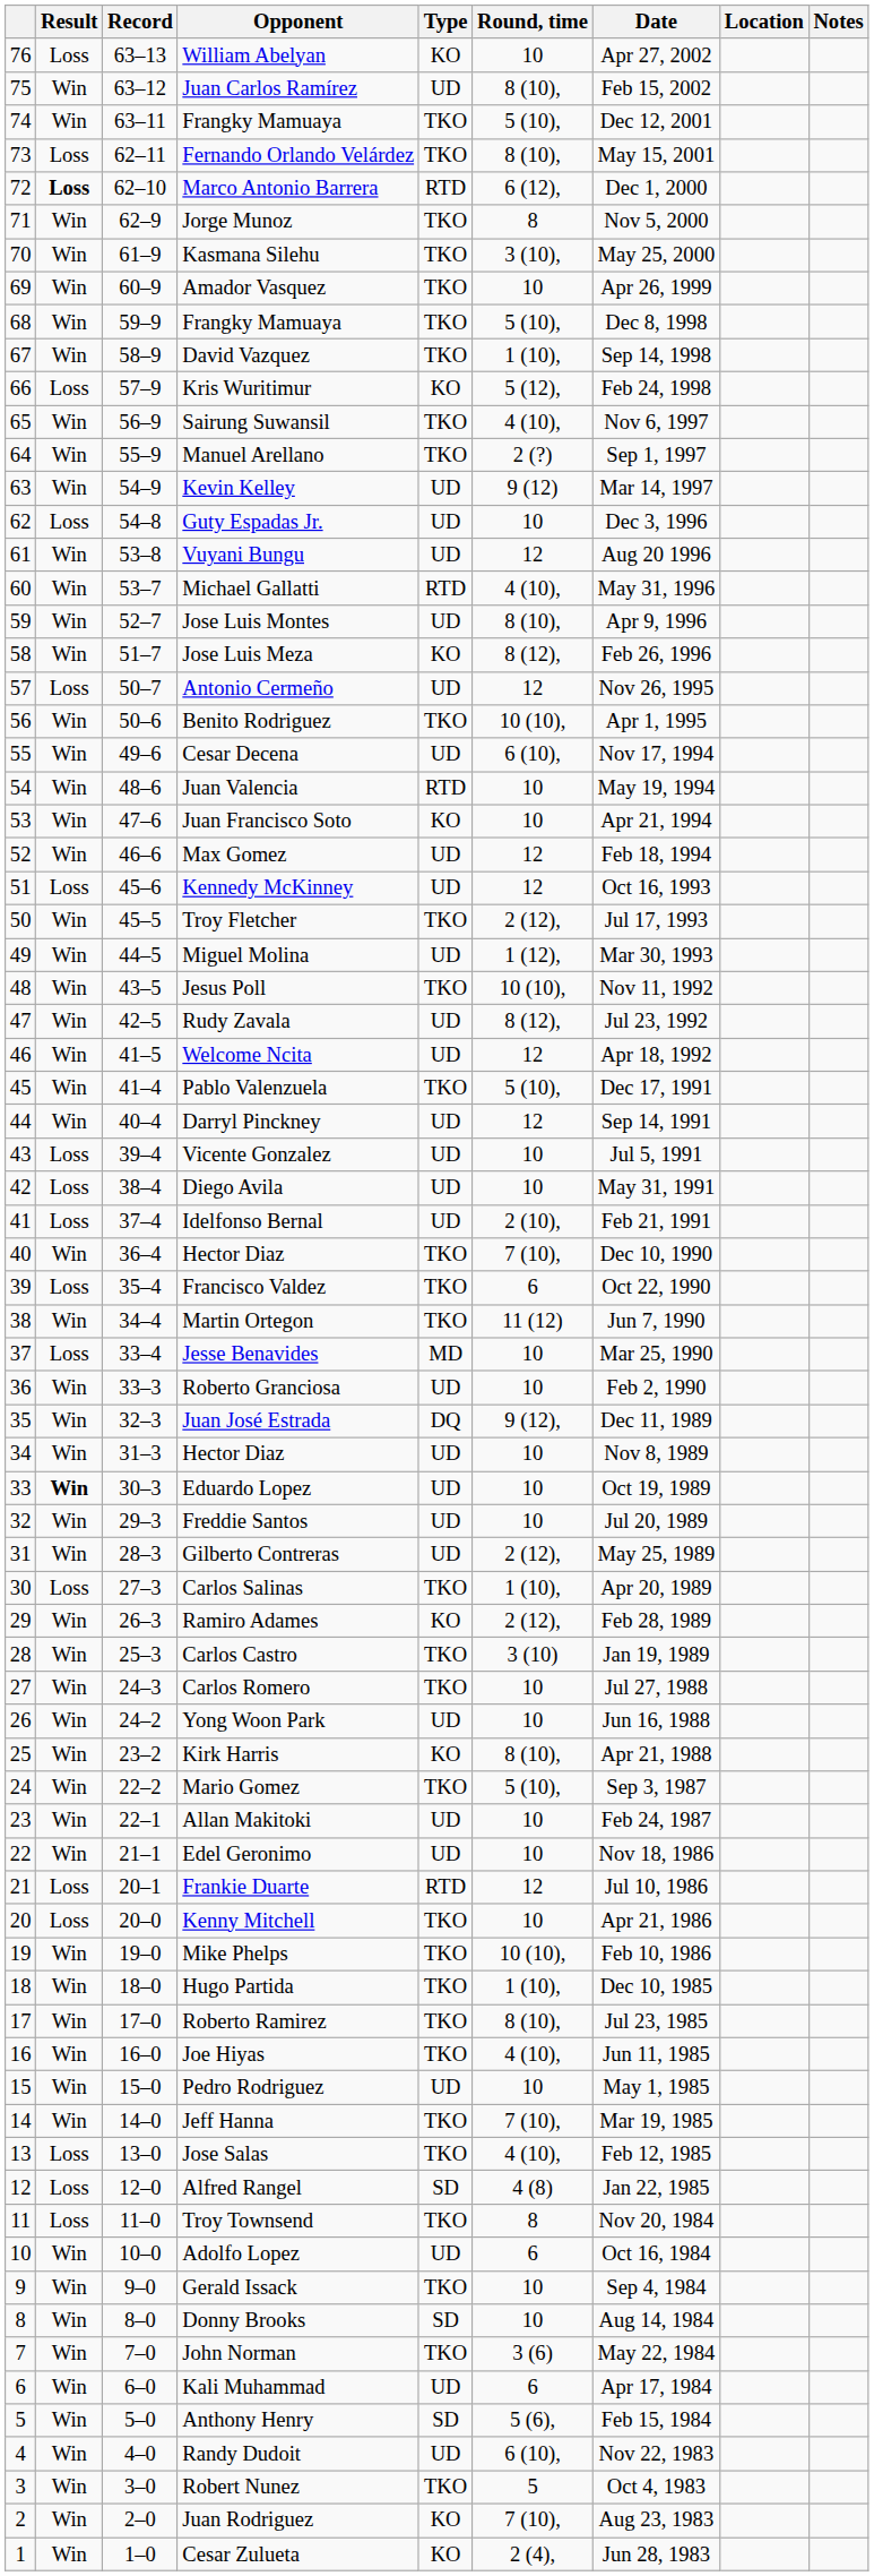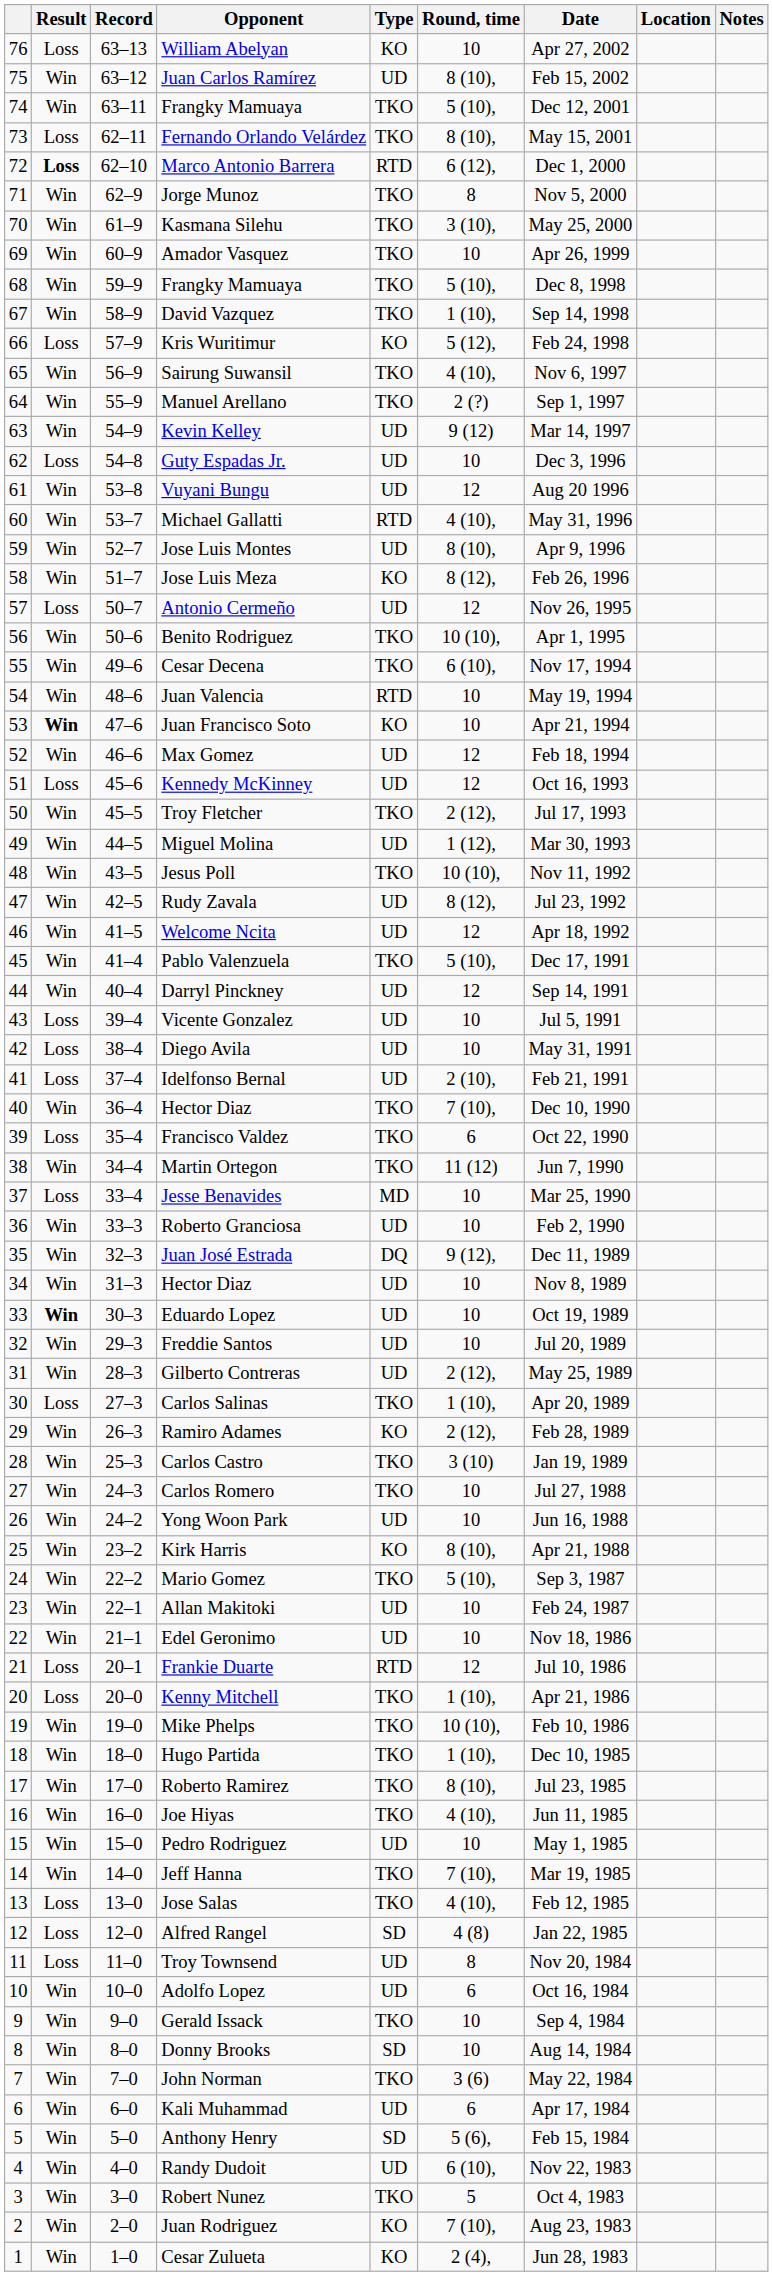Cesar Decena | Type: UD -> TKO
Juan Francisco Soto | Result: normal -> bold
Kenny Mitchell | Round, time: 10 -> 1 (10),
Troy Townsend | Type: TKO -> UD
